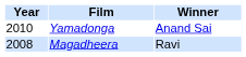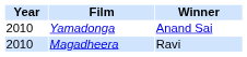Magadheera | Year: 2008 -> 2010
